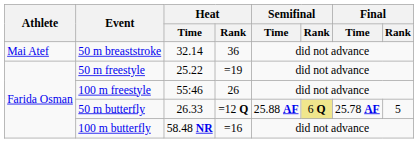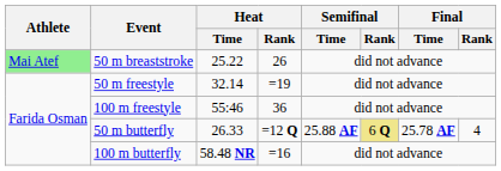50 m breaststroke | Athlete: no background -> lightgreen background
50 m breaststroke | Heat / Time: 32.14 -> 25.22
50 m breaststroke | Heat / Rank: 36 -> 26
50 m freestyle | Heat / Time: 25.22 -> 32.14
100 m freestyle | Heat / Rank: 26 -> 36
50 m butterfly | Final / Rank: 5 -> 4
